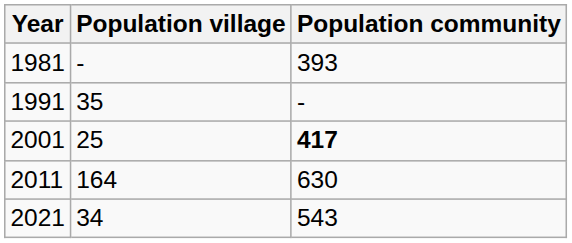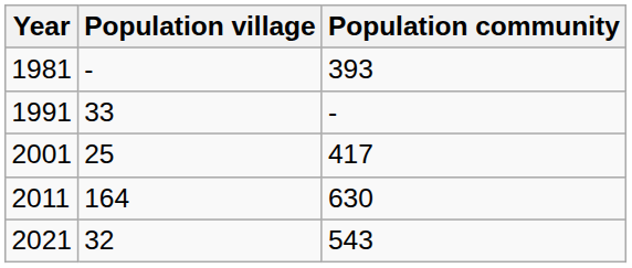1991 | Population village: 35 -> 33
2001 | Population community: bold -> normal
2021 | Population village: 34 -> 32
